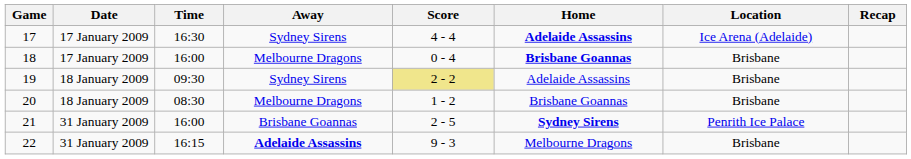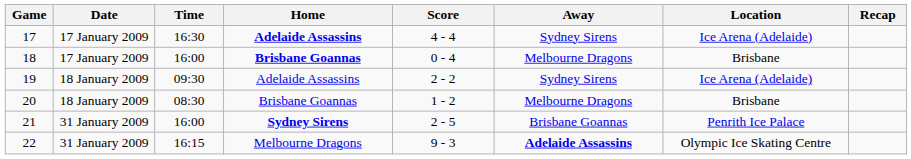columns swapped: Away <-> Home
19 | Score: khaki background -> no background
19 | Location: Brisbane -> Ice Arena (Adelaide)
22 | Location: Brisbane -> Olympic Ice Skating Centre
